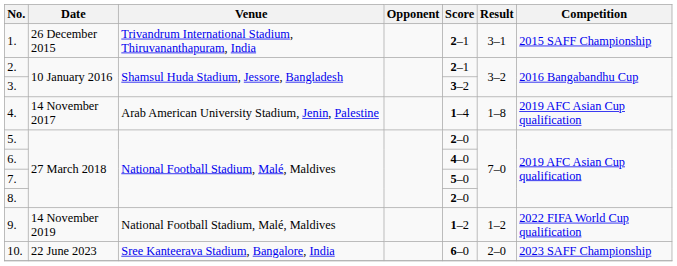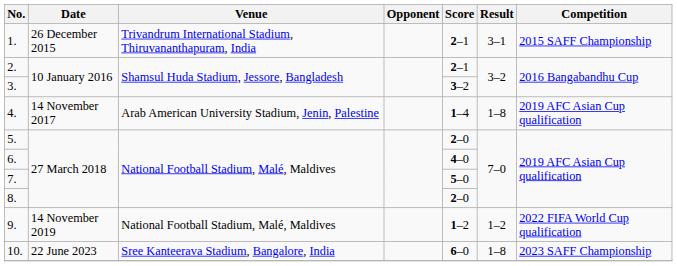10. | Result: 2–0 -> 1–8
